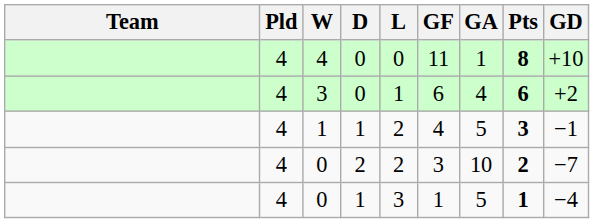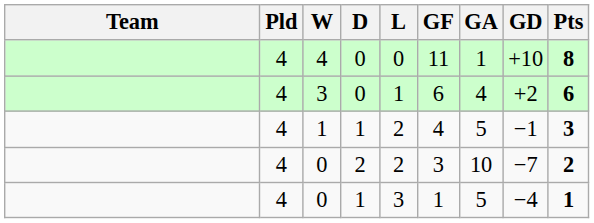columns swapped: GD <-> Pts
